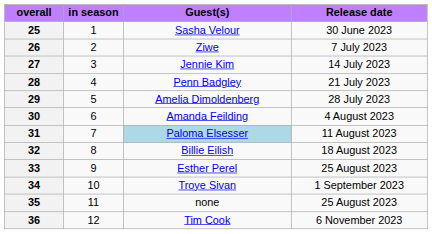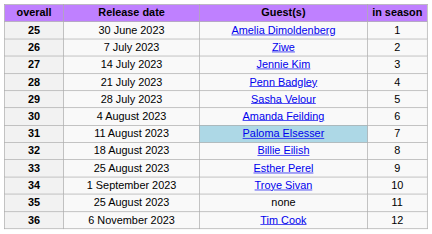columns swapped: in season <-> Release date
25 | Guest(s): Sasha Velour -> Amelia Dimoldenberg
29 | Guest(s): Amelia Dimoldenberg -> Sasha Velour
